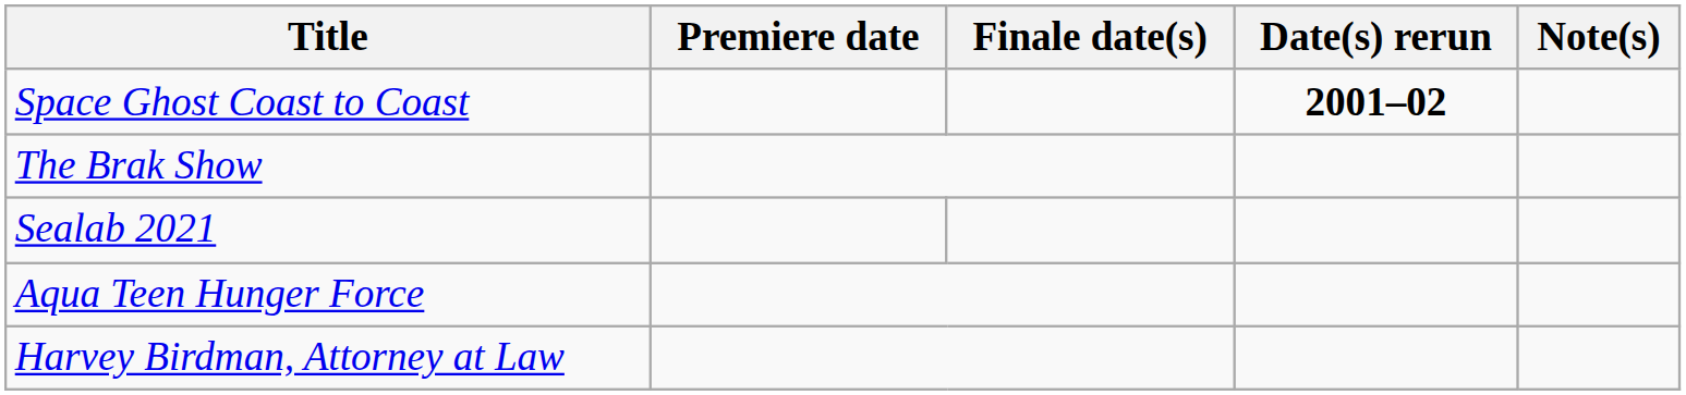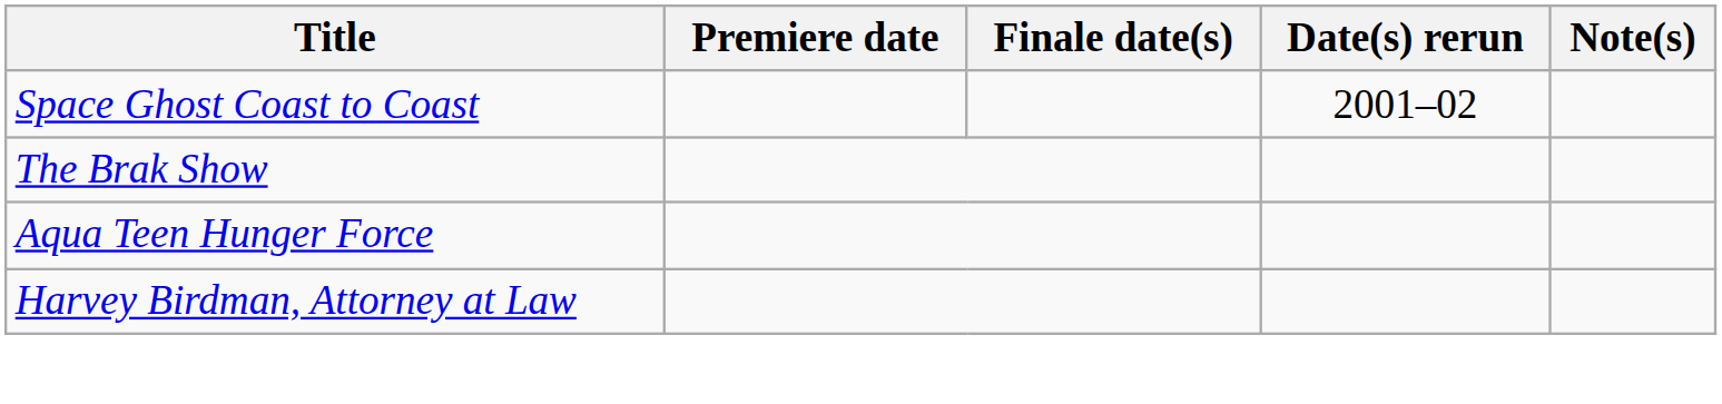Space Ghost Coast to Coast | Date(s) rerun: bold -> normal
- row: Sealab 2021
